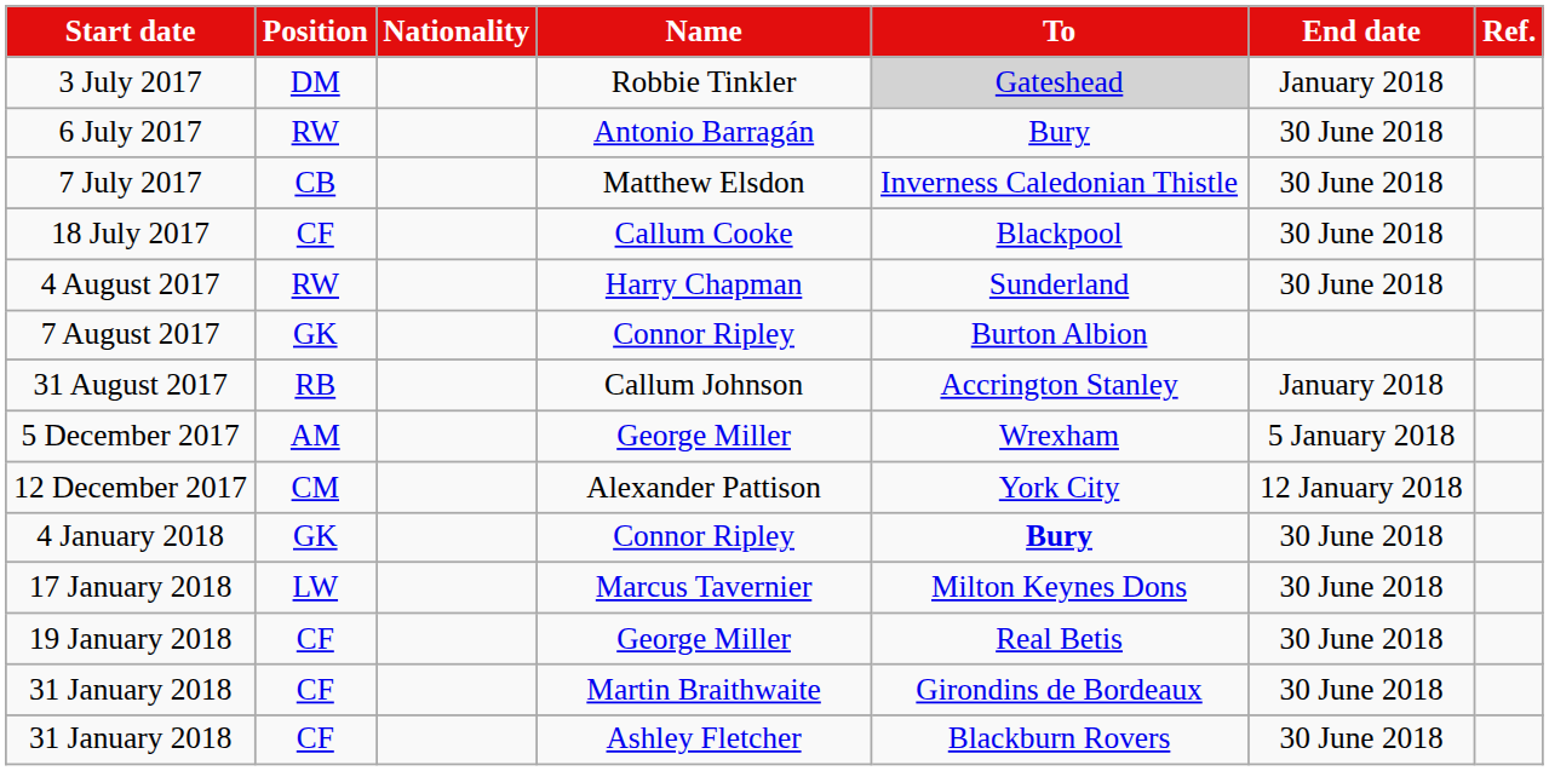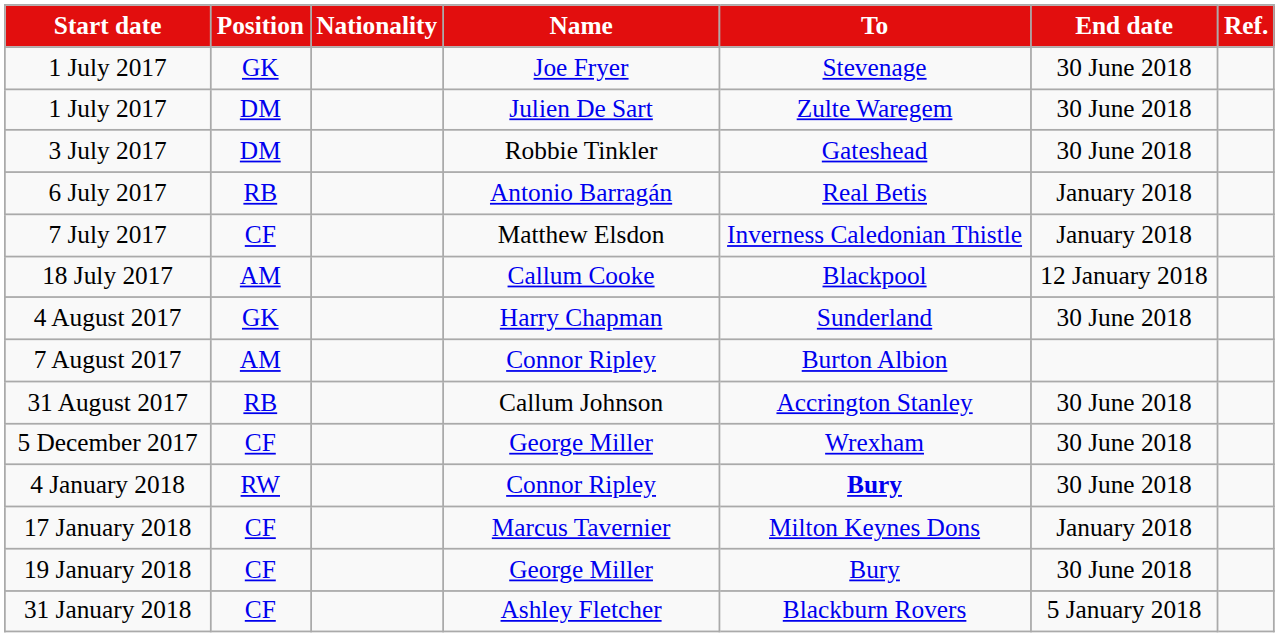+ row: 1 July 2017 | GK | Joe Fryer | Stevenage | 30 June 2018
+ row: 1 July 2017 | DM | Julien De Sart | Zulte Waregem | 30 June 2018
3 July 2017 | To: lightgrey background -> no background
3 July 2017 | End date: January 2018 -> 30 June 2018
6 July 2017 | Position: RW -> RB
6 July 2017 | To: Bury -> Real Betis
6 July 2017 | End date: 30 June 2018 -> January 2018
7 July 2017 | Position: CB -> CF
7 July 2017 | End date: 30 June 2018 -> January 2018
18 July 2017 | Position: CF -> AM
18 July 2017 | End date: 30 June 2018 -> 12 January 2018
4 August 2017 | Position: RW -> GK
7 August 2017 | Position: GK -> AM
31 August 2017 | End date: January 2018 -> 30 June 2018
5 December 2017 | Position: AM -> CF
5 December 2017 | End date: 5 January 2018 -> 30 June 2018
- row: 12 December 2017 | CM | Alexander Pattison | York City | 12 January 2018
4 January 2018 | Position: GK -> RW
17 January 2018 | Position: LW -> CF
17 January 2018 | End date: 30 June 2018 -> January 2018
19 January 2018 | To: Real Betis -> Bury
- row: 31 January 2018 | CF | Martin Braithwaite | Girondins de Bordeaux | 30 June 2018
31 January 2018 / Ashley Fletcher | End date: 30 June 2018 -> 5 January 2018
